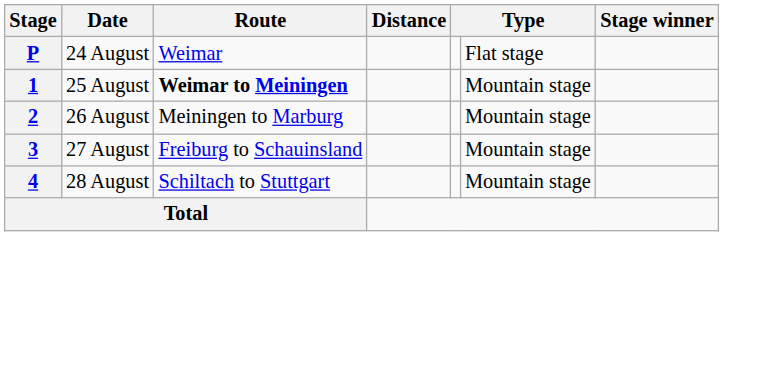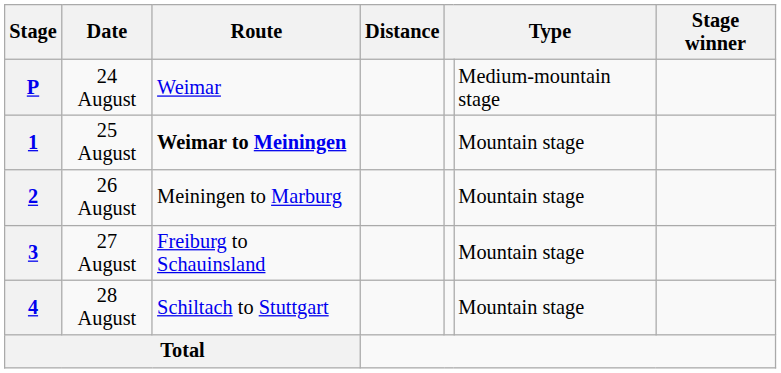P | column 6: Flat stage -> Medium-mountain stage
